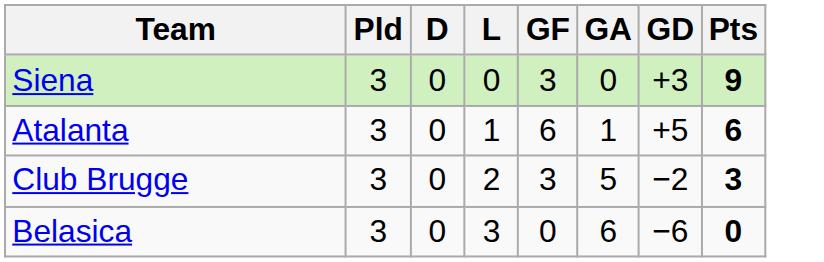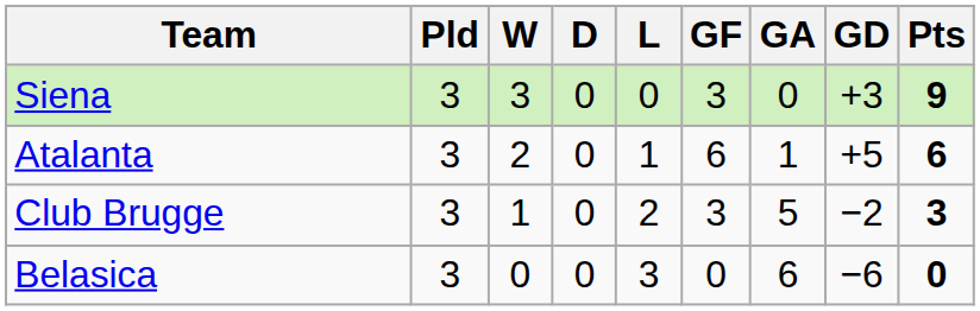+ column: W | 3 | 2 | 1 | 0
